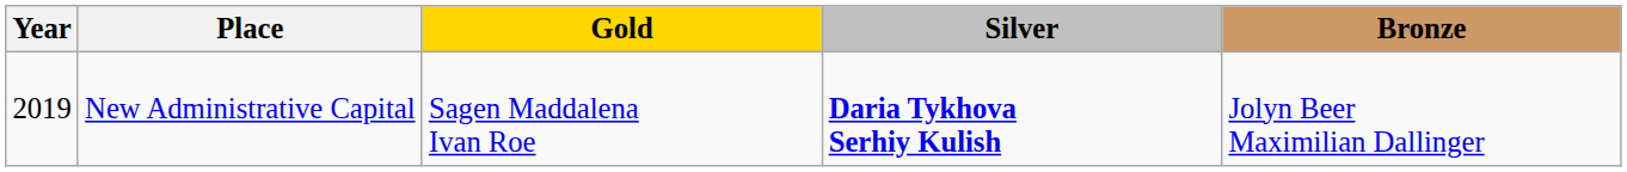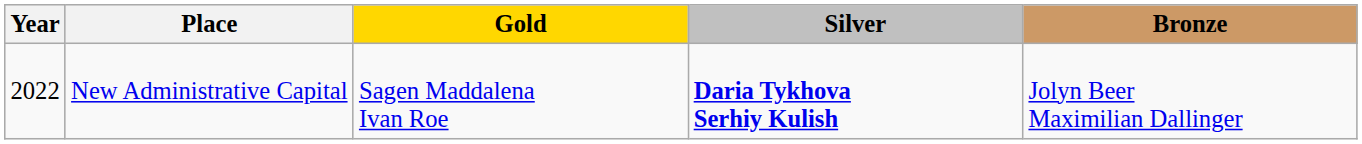New Administrative Capital | Year: 2019 -> 2022
